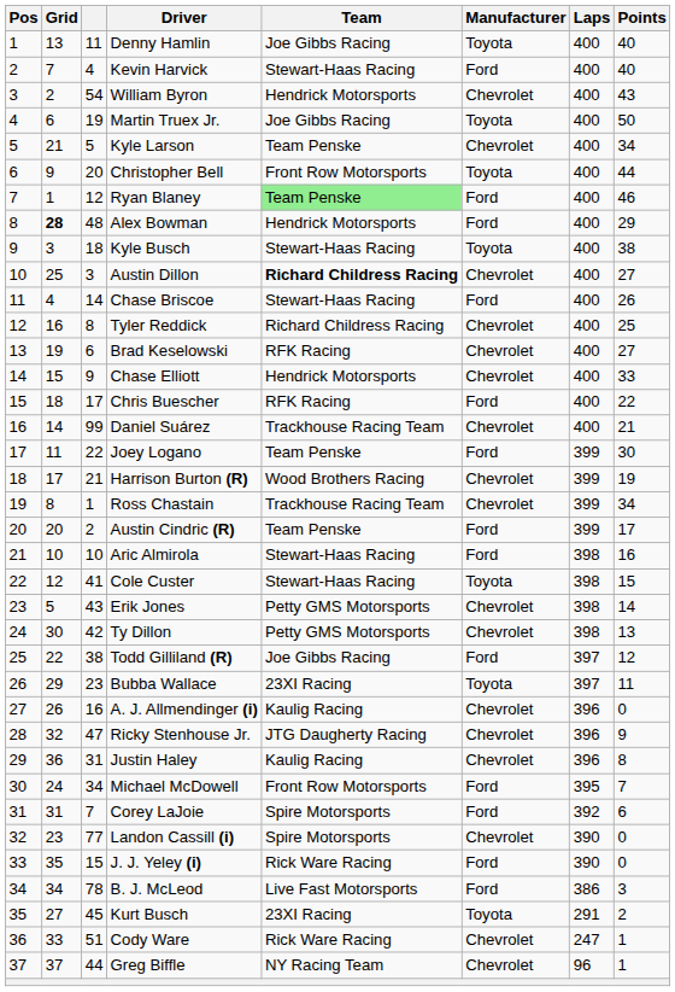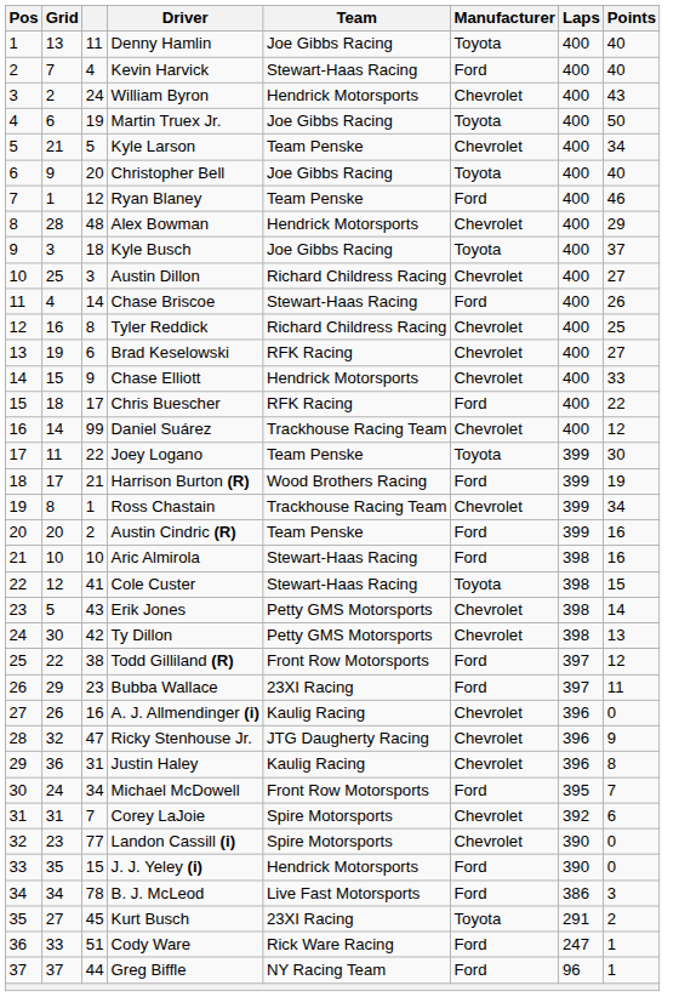William Byron | column 3: 54 -> 24
Christopher Bell | Team: Front Row Motorsports -> Joe Gibbs Racing
Christopher Bell | Points: 44 -> 40
Ryan Blaney | Team: lightgreen background -> no background
Alex Bowman | Grid: bold -> normal
Alex Bowman | Manufacturer: Ford -> Chevrolet
Kyle Busch | Team: Stewart-Haas Racing -> Joe Gibbs Racing
Kyle Busch | Points: 38 -> 37
Austin Dillon | Team: bold -> normal
Daniel Suárez | Points: 21 -> 12
Joey Logano | Manufacturer: Ford -> Toyota
Harrison Burton (R) | Manufacturer: Chevrolet -> Ford
Austin Cindric (R) | Points: 17 -> 16
Todd Gilliland (R) | Team: Joe Gibbs Racing -> Front Row Motorsports
Bubba Wallace | Manufacturer: Toyota -> Ford
Corey LaJoie | Manufacturer: Ford -> Chevrolet
J. J. Yeley (i) | Team: Rick Ware Racing -> Hendrick Motorsports
Cody Ware | Manufacturer: Chevrolet -> Ford
Greg Biffle | Manufacturer: Chevrolet -> Ford
